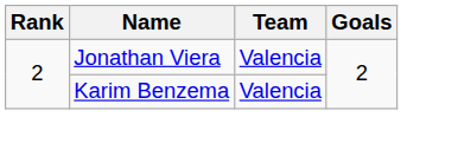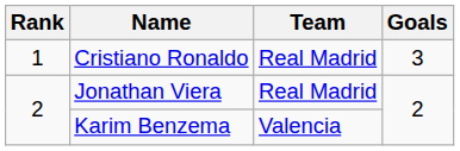+ row: 1 | Cristiano Ronaldo | Real Madrid | 3
Jonathan Viera | Team: Valencia -> Real Madrid
